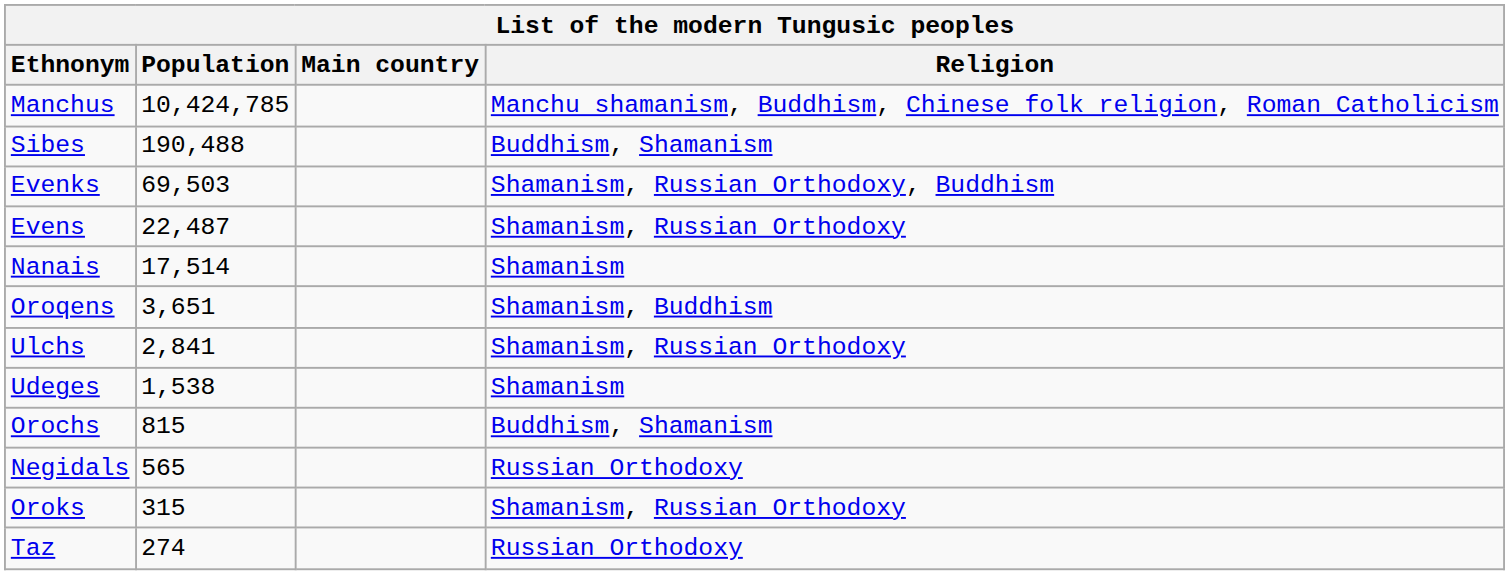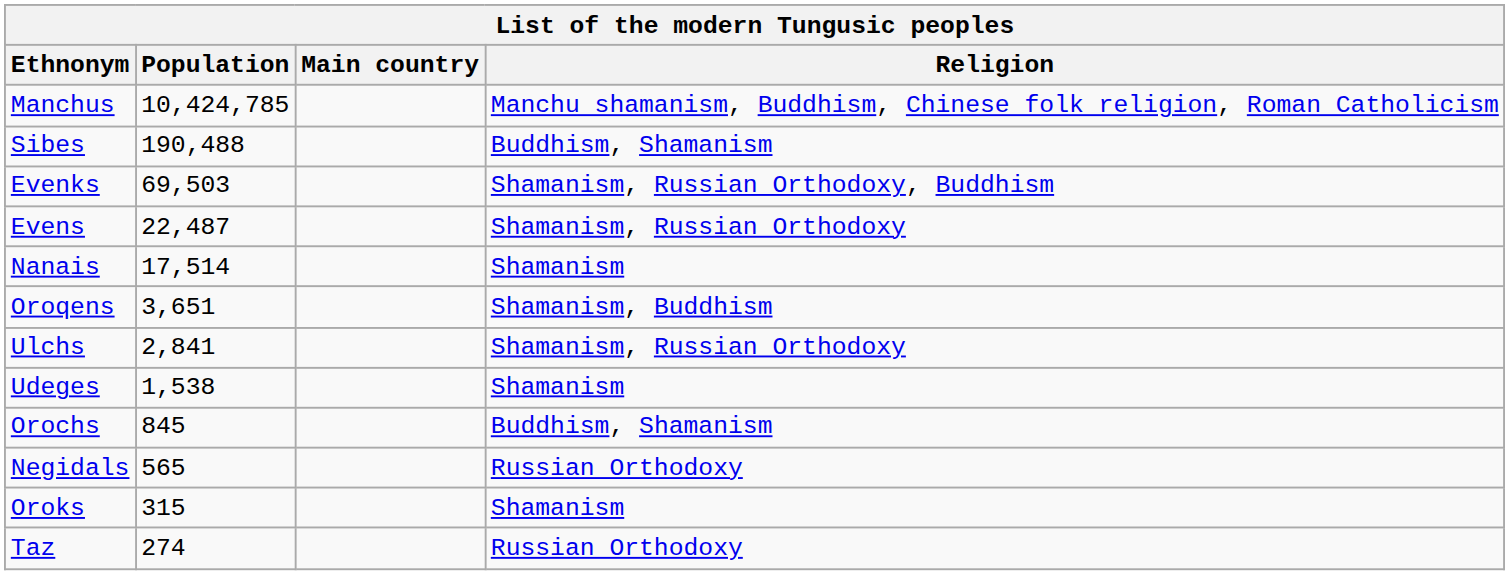Orochs | Population: 815 -> 845
Oroks | Religion: Shamanism, Russian Orthodoxy -> Shamanism
